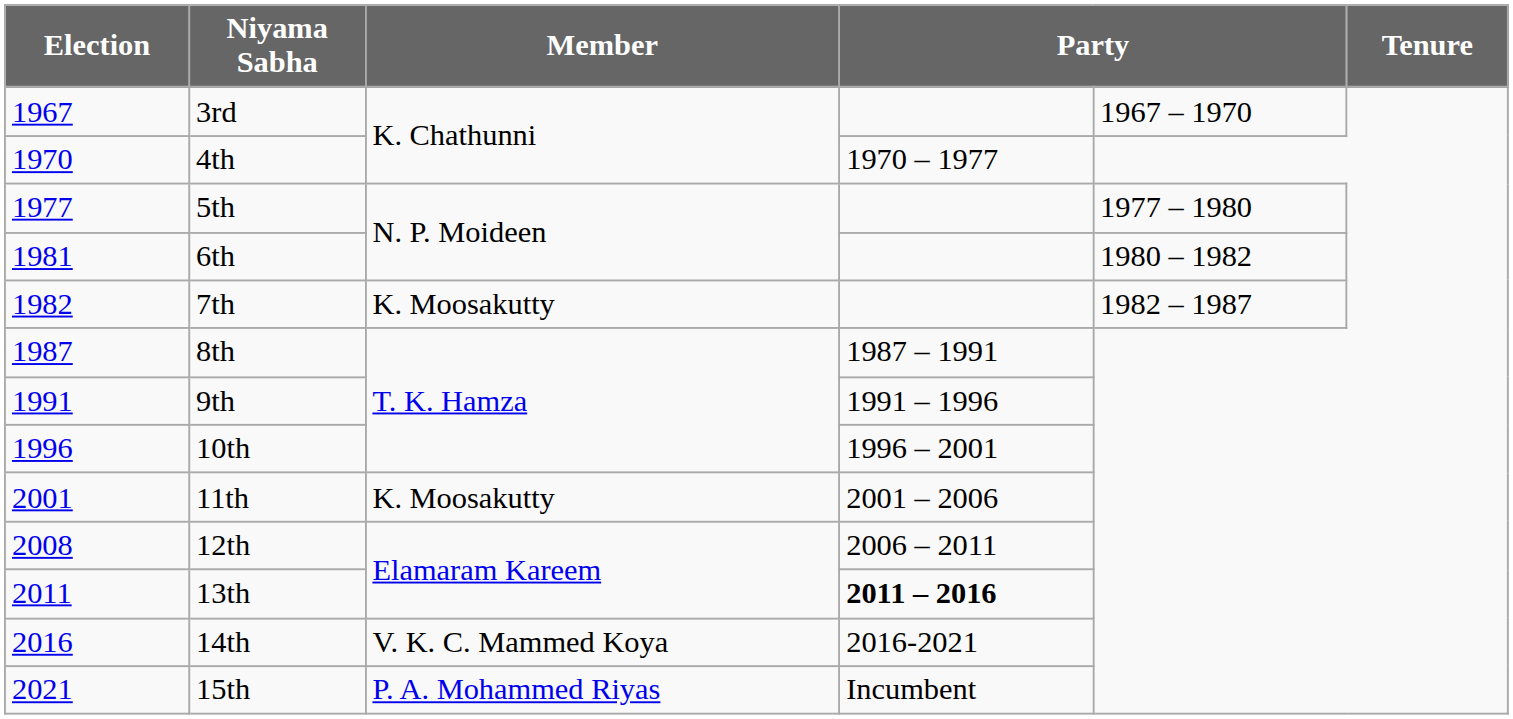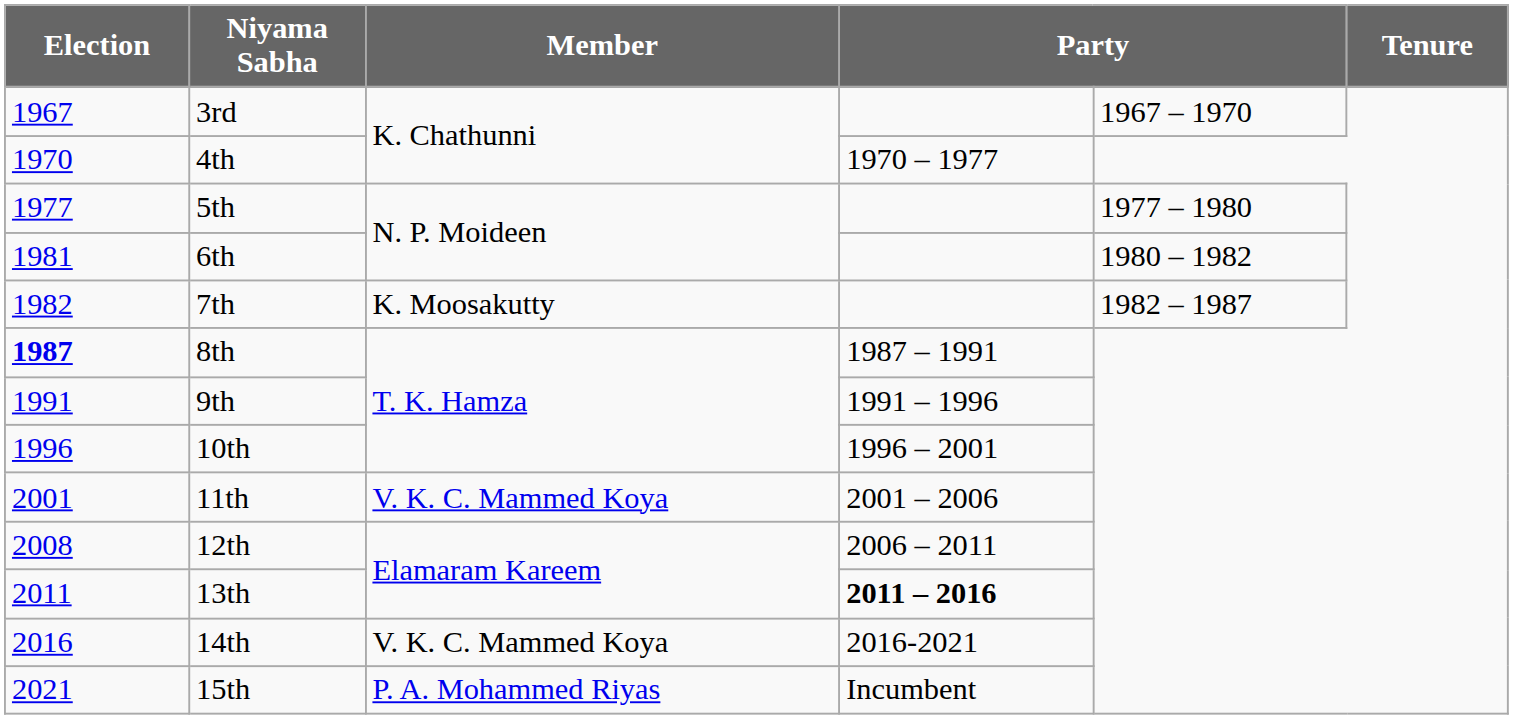8th | Election: normal -> bold
11th | Member: K. Moosakutty -> V. K. C. Mammed Koya
